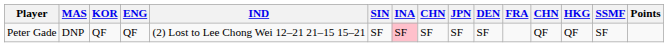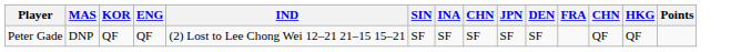- column: SSMF | SF
Peter Gade | INA: pink background -> no background
